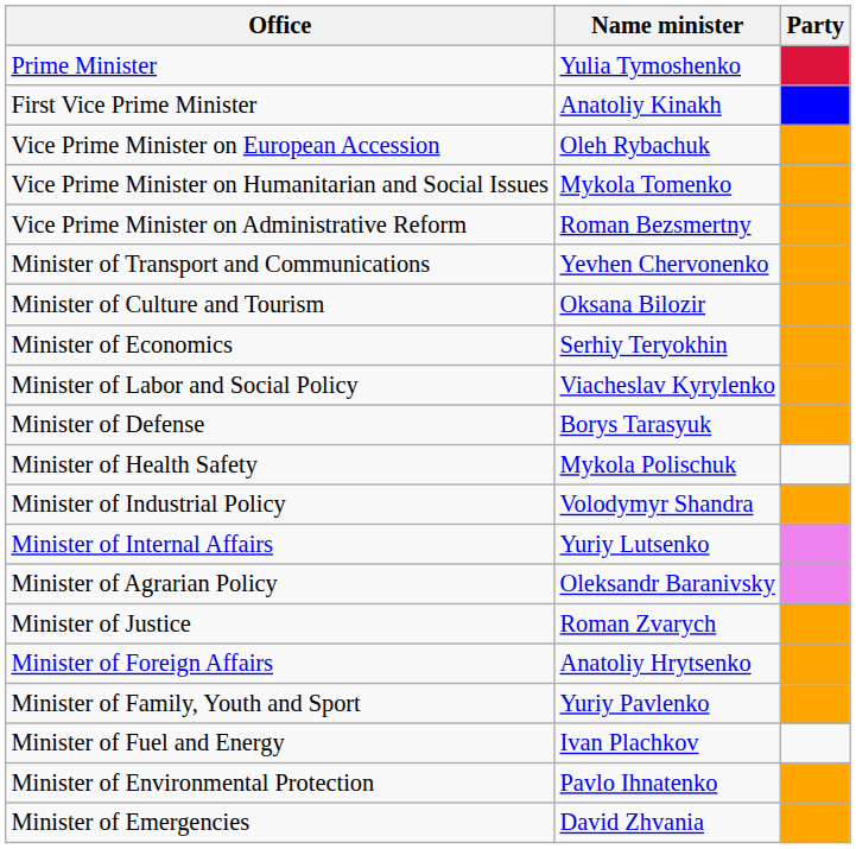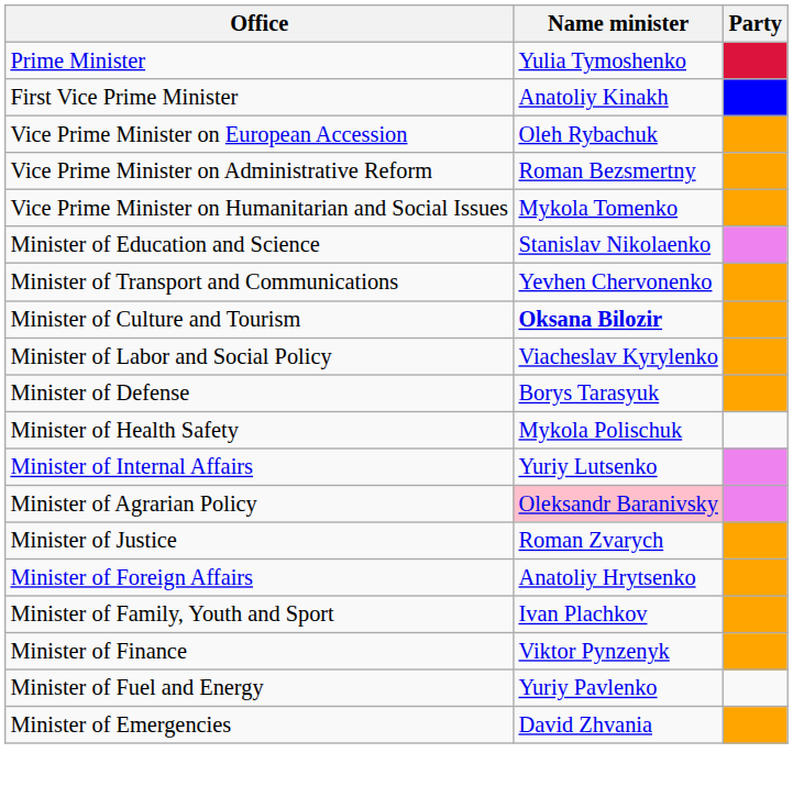rows swapped: Vice Prime Minister on Humanitarian and Social Issues <-> Vice Prime Minister on Administrative Reform
+ row: Minister of Education and Science | Stanislav Nikolaenko
Minister of Culture and Tourism | Name minister: normal -> bold
- row: Minister of Economics | Serhiy Teryokhin
- row: Minister of Industrial Policy | Volodymyr Shandra
Minister of Agrarian Policy | Name minister: no background -> pink background
Minister of Family, Youth and Sport | Name minister: Yuriy Pavlenko -> Ivan Plachkov
+ row: Minister of Finance | Viktor Pynzenyk
Minister of Fuel and Energy | Name minister: Ivan Plachkov -> Yuriy Pavlenko
- row: Minister of Environmental Protection | Pavlo Ihnatenko
